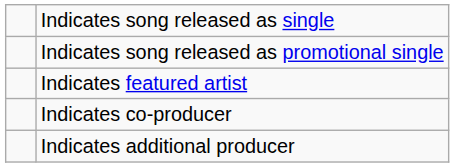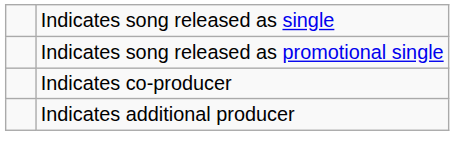- row: Indicates featured artist
